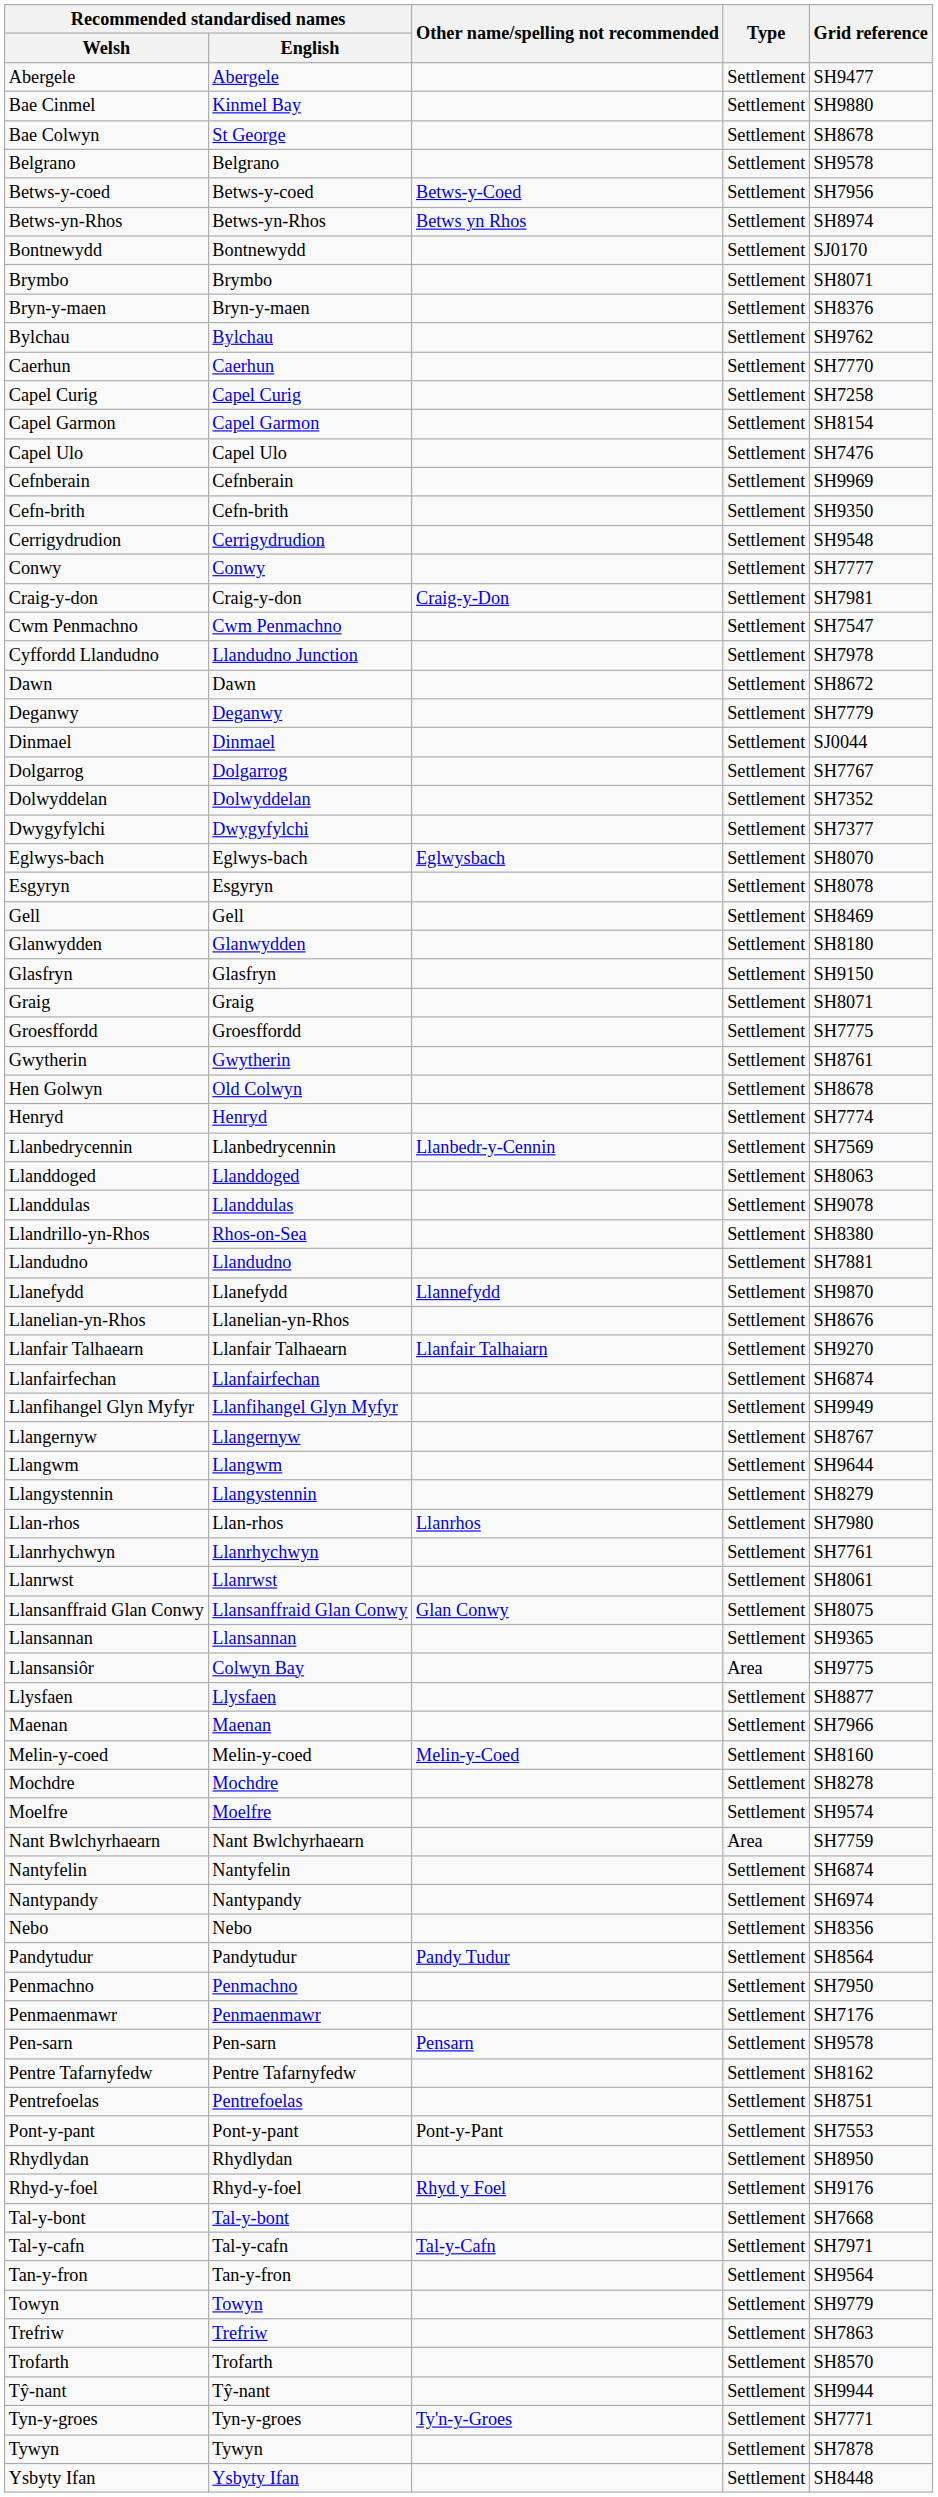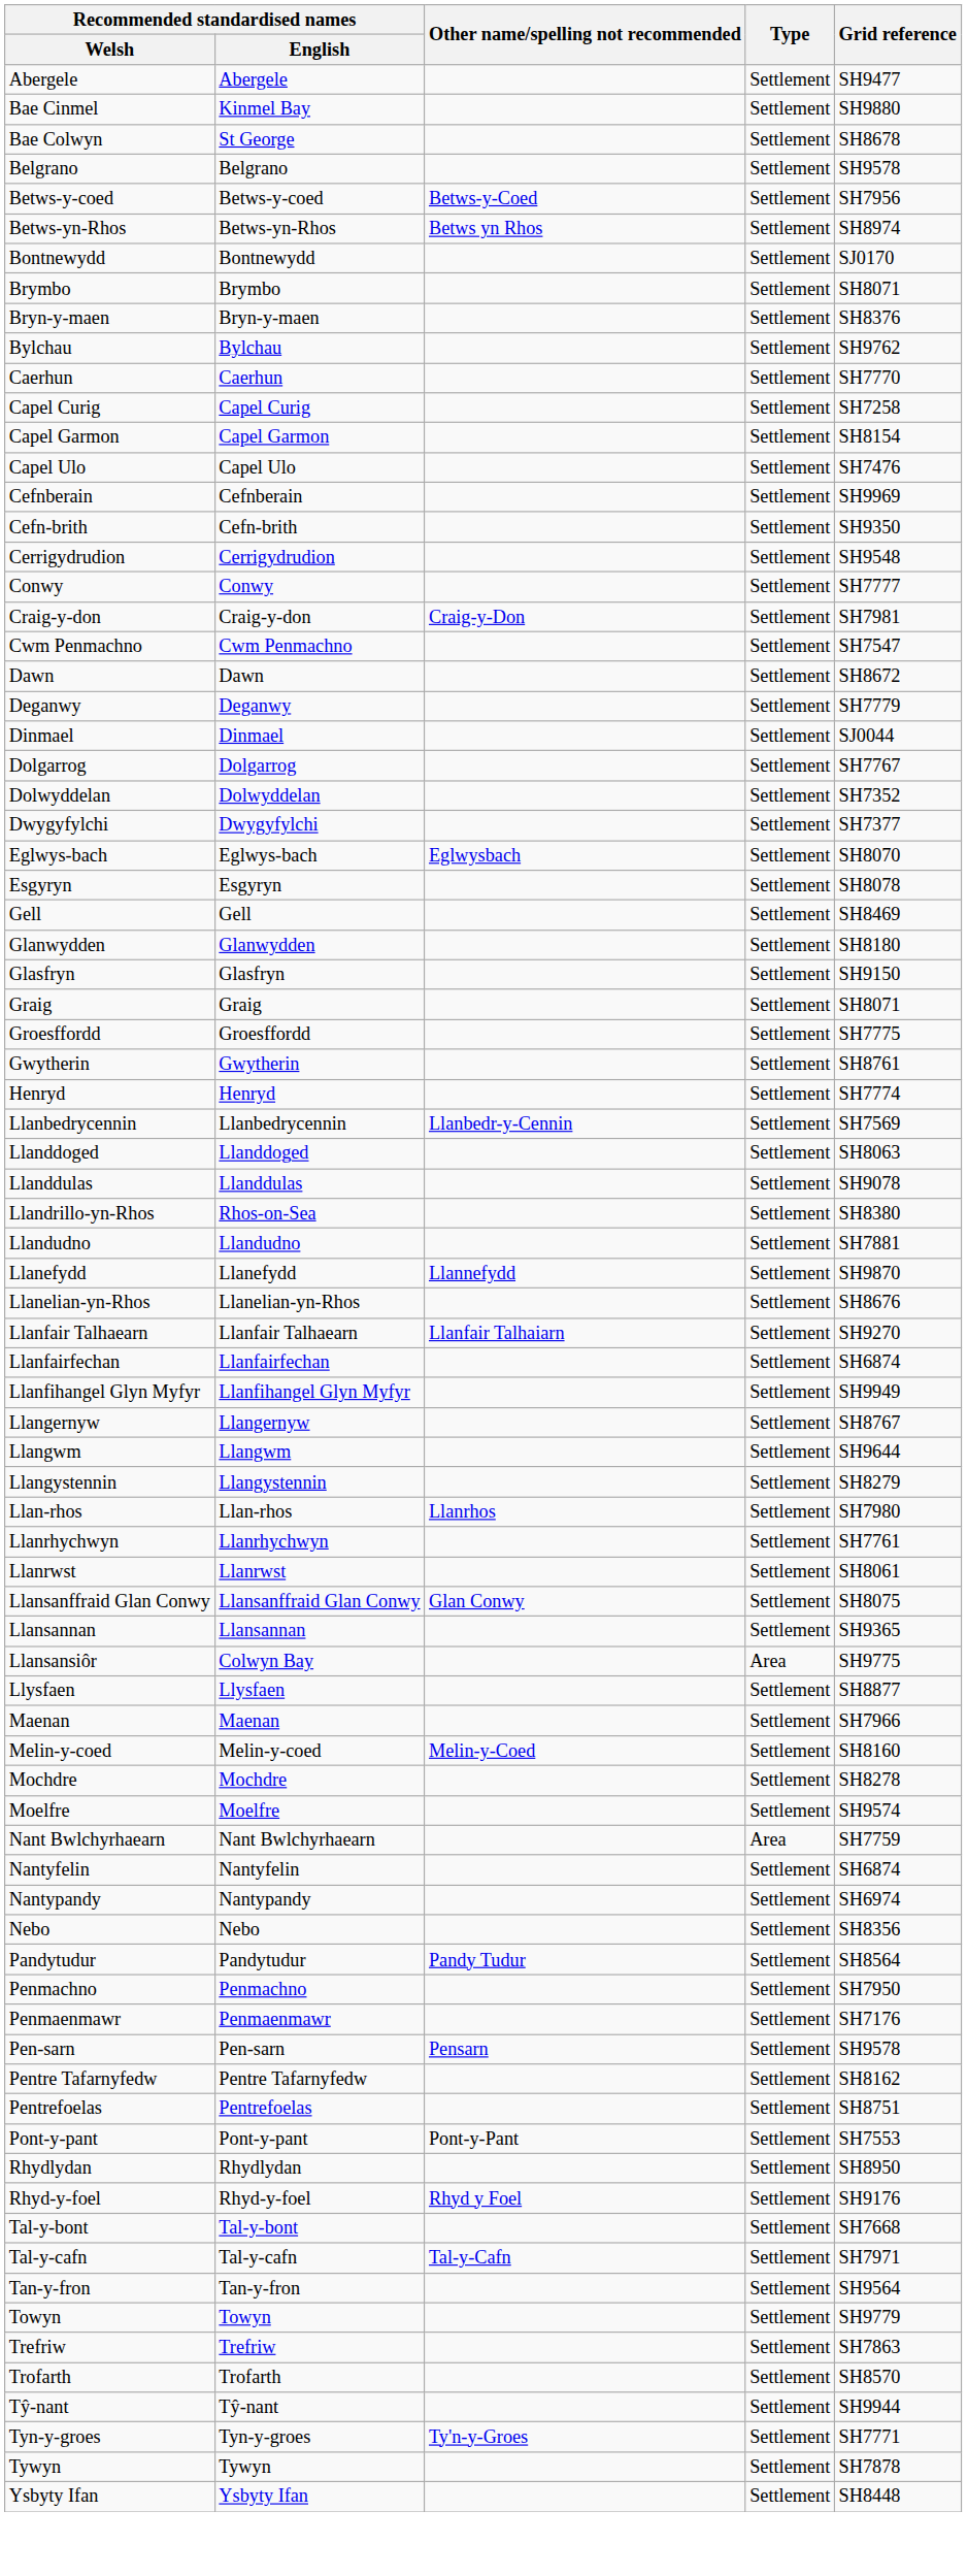- row: Cyffordd Llandudno | Llandudno Junction | Settlement | SH7978
- row: Hen Golwyn | Old Colwyn | Settlement | SH8678
